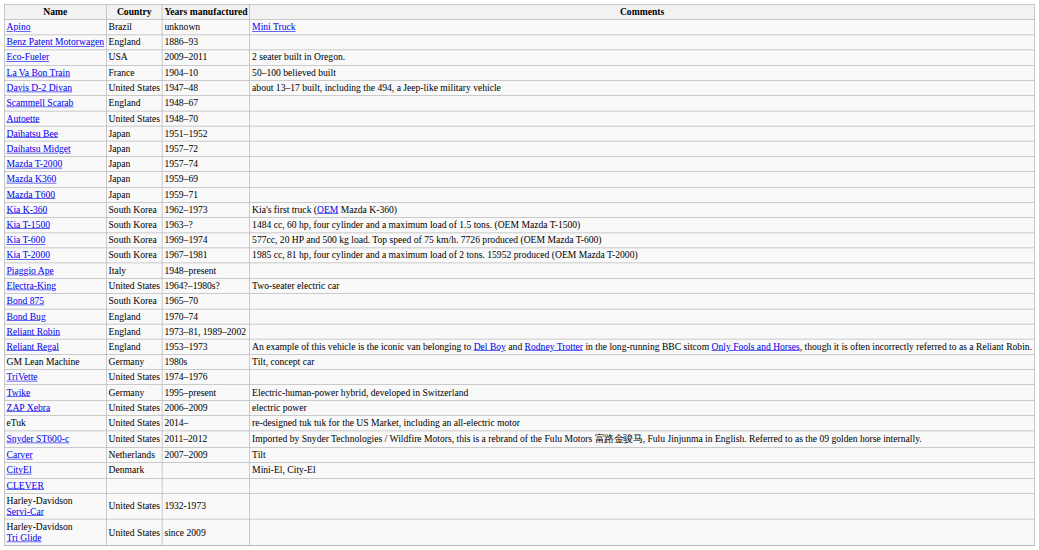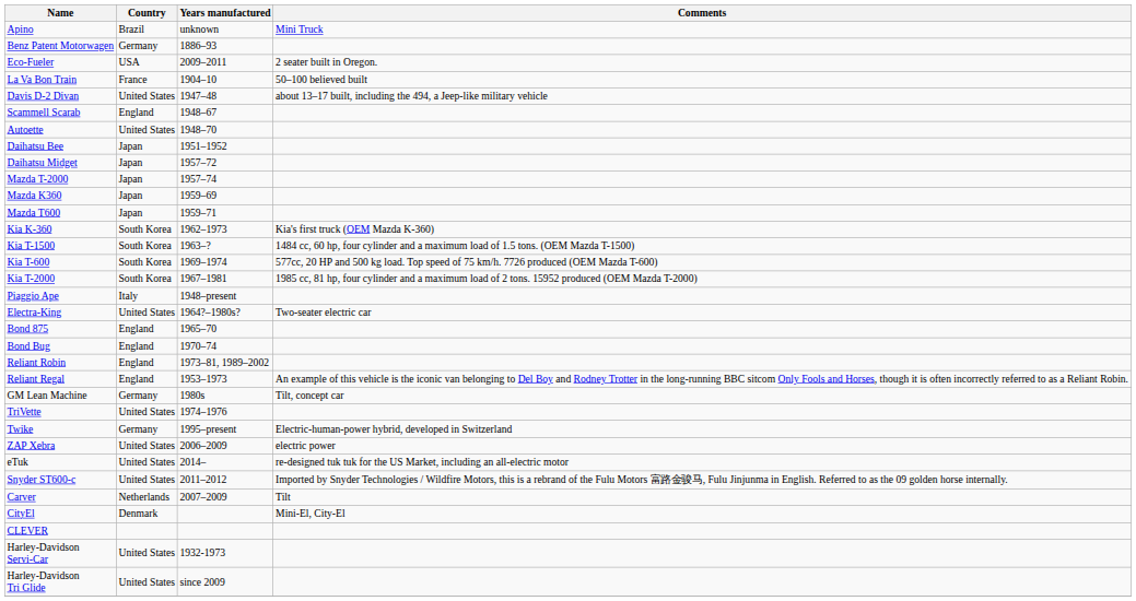Benz Patent Motorwagen | Country: England -> Germany
Bond 875 | Country: South Korea -> England
